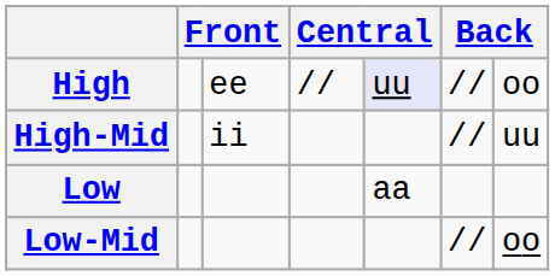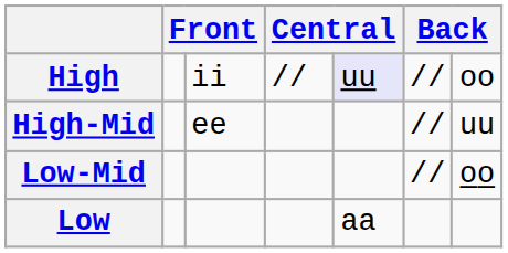High | column 3: ee -> ii
High-Mid | column 3: ii -> ee
rows swapped: Low-Mid <-> Low
